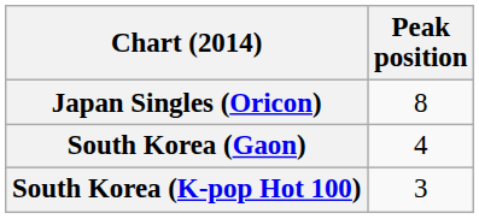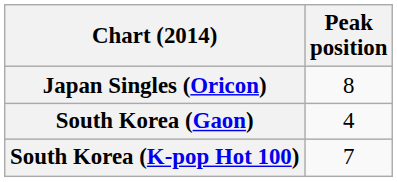South Korea (K-pop Hot 100) | Peak position: 3 -> 7
